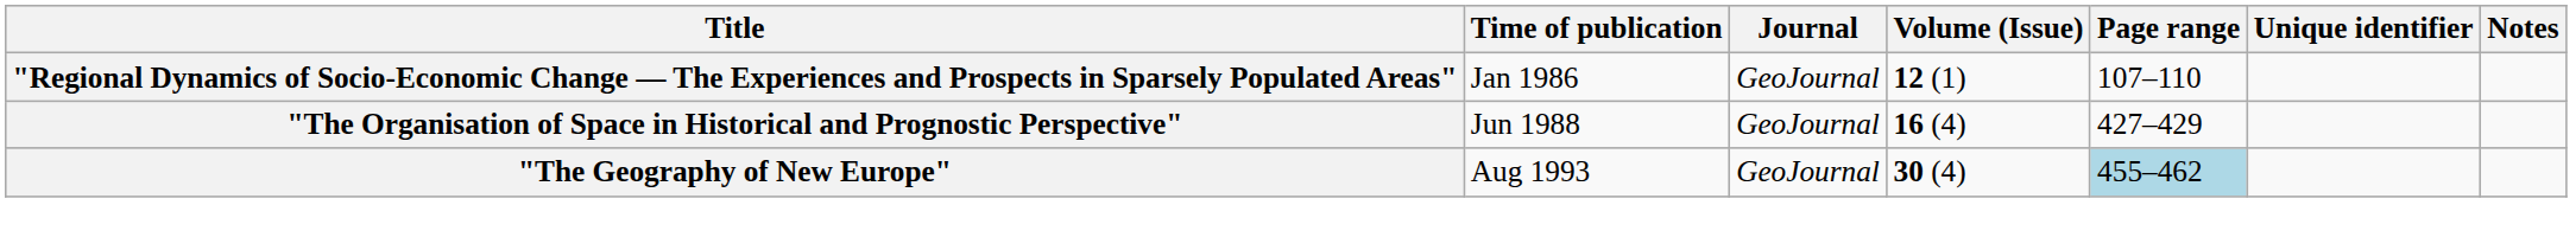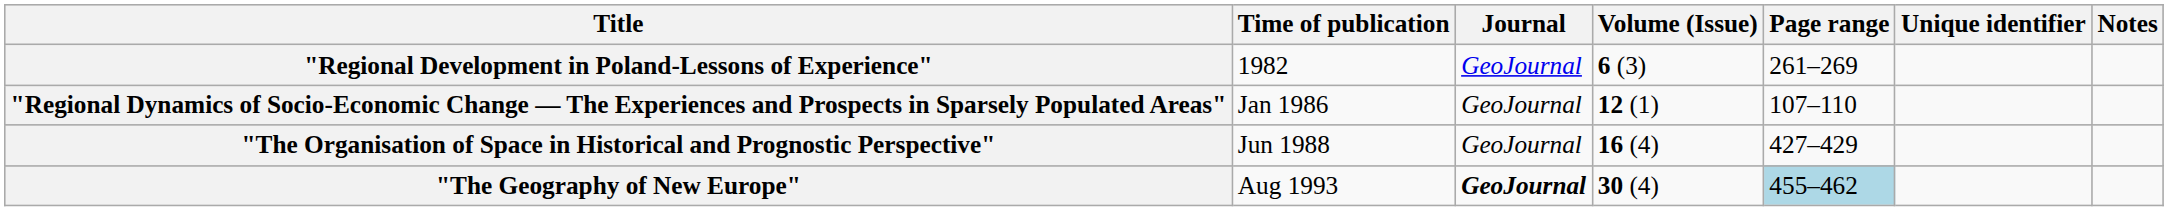+ row: "Regional Development in Poland-Lessons of Experience" | 1982 | GeoJournal | 6 (3) | 261–269
"The Geography of New Europe" | Journal: normal -> bold
